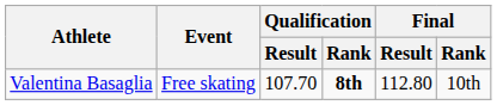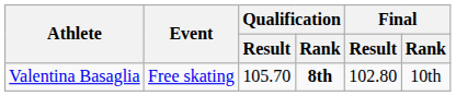Valentina Basaglia | Qualification / Result: 107.70 -> 105.70
Valentina Basaglia | Final / Result: 112.80 -> 102.80
